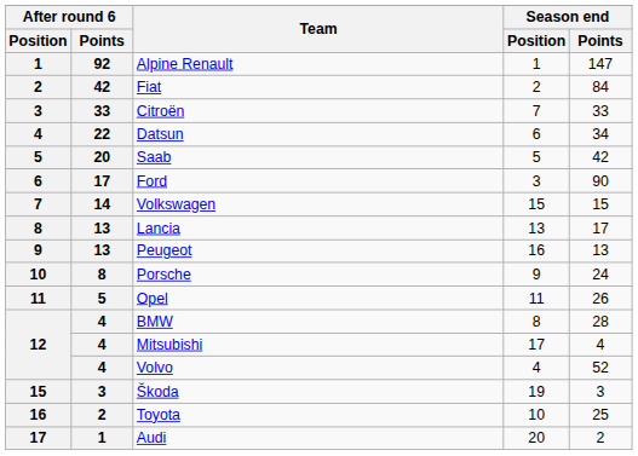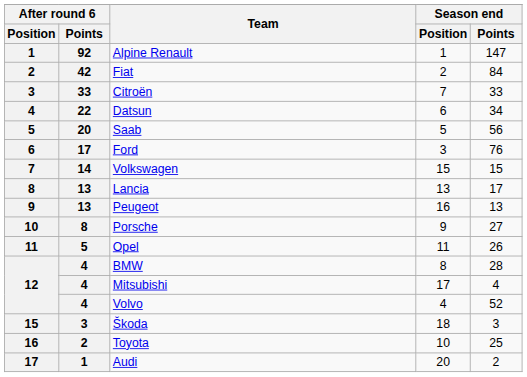Saab | Season end / Points: 42 -> 56
Ford | Season end / Points: 90 -> 76
Porsche | Season end / Points: 24 -> 27
Škoda | Season end / Position: 19 -> 18
